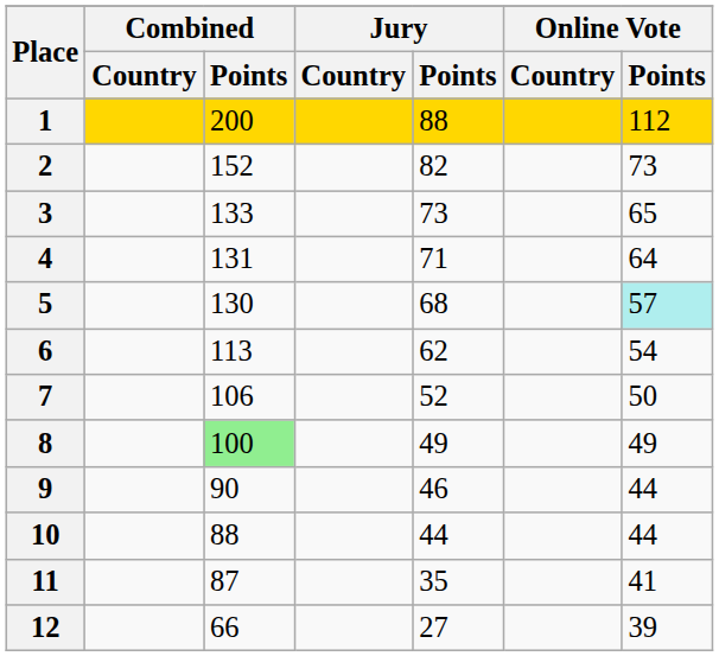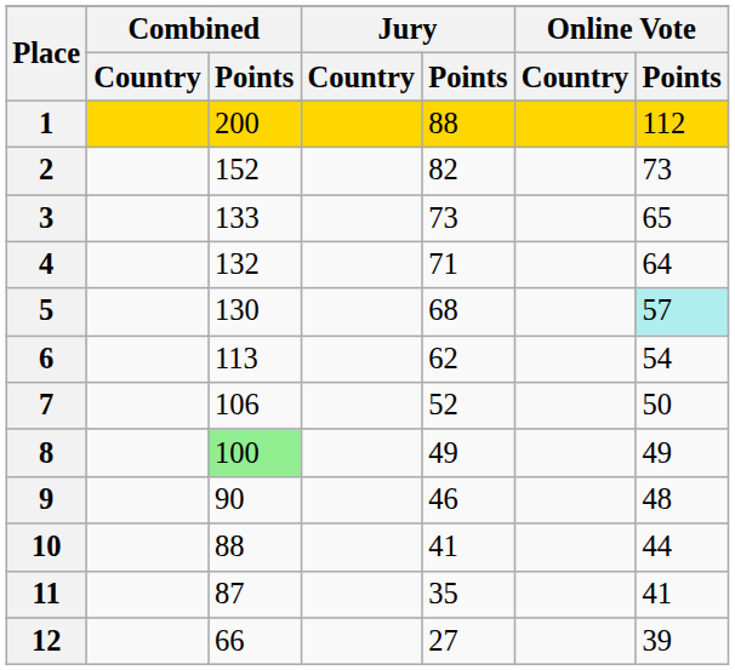4 | Combined / Points: 131 -> 132
9 | Online Vote / Points: 44 -> 48
10 | Jury / Points: 44 -> 41
